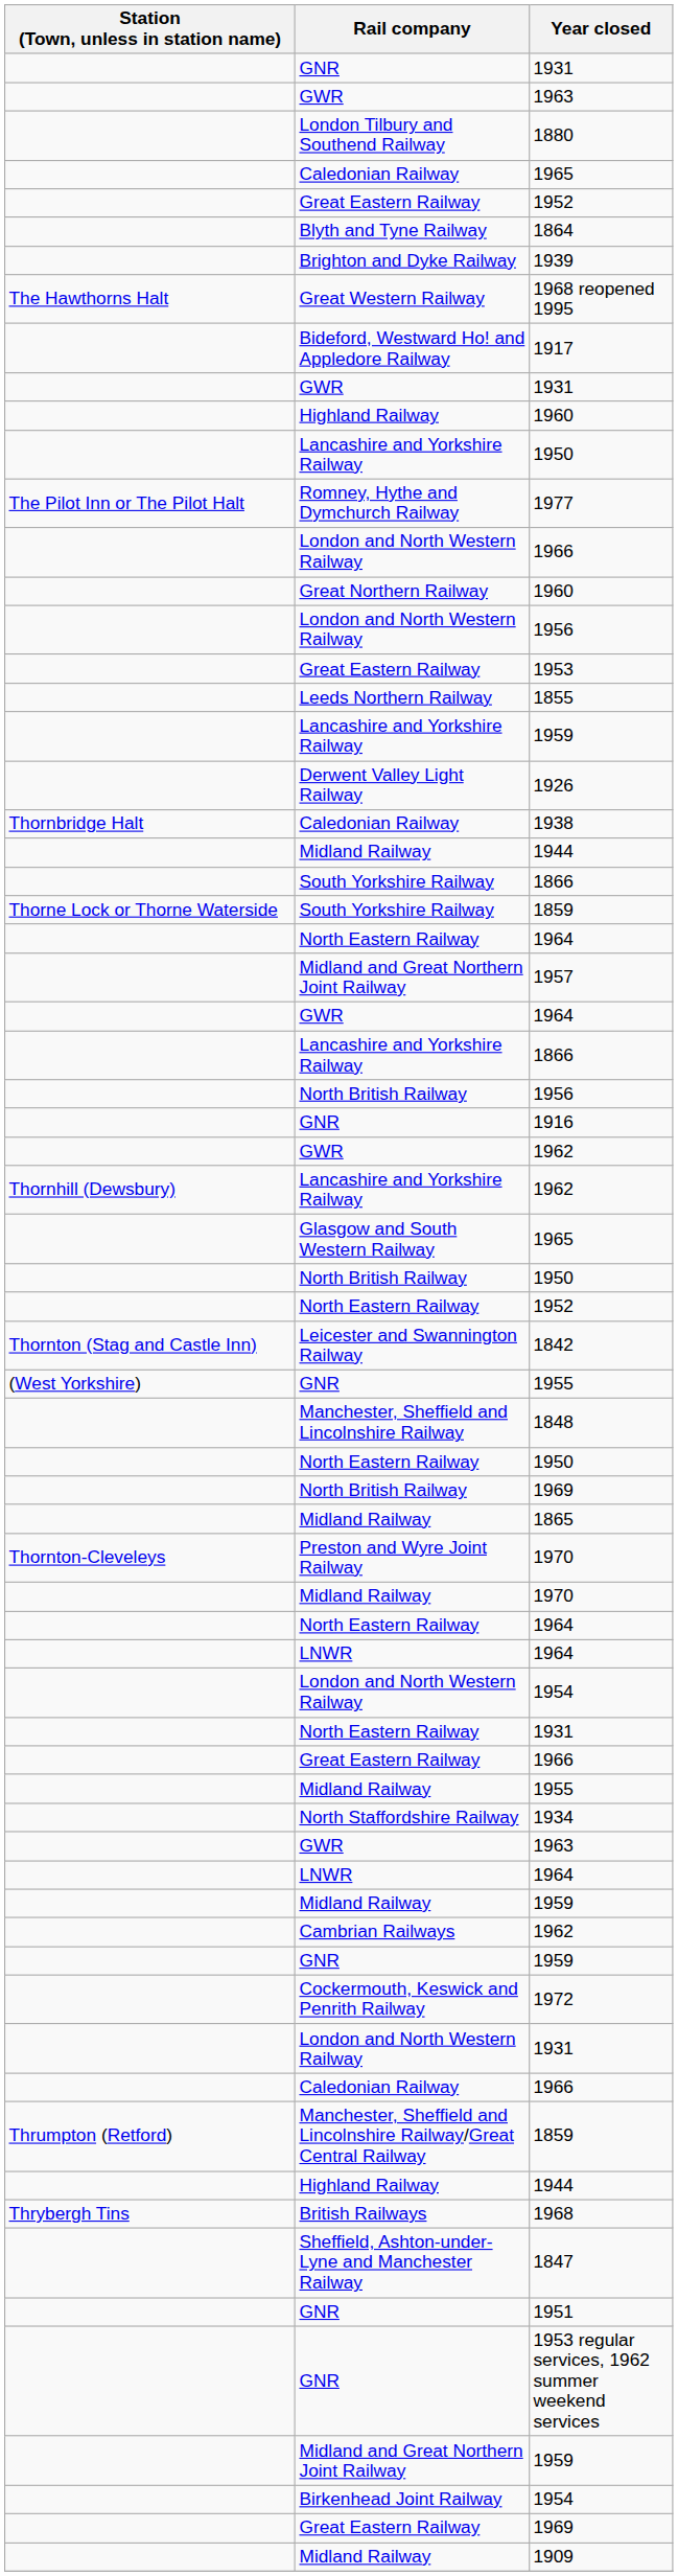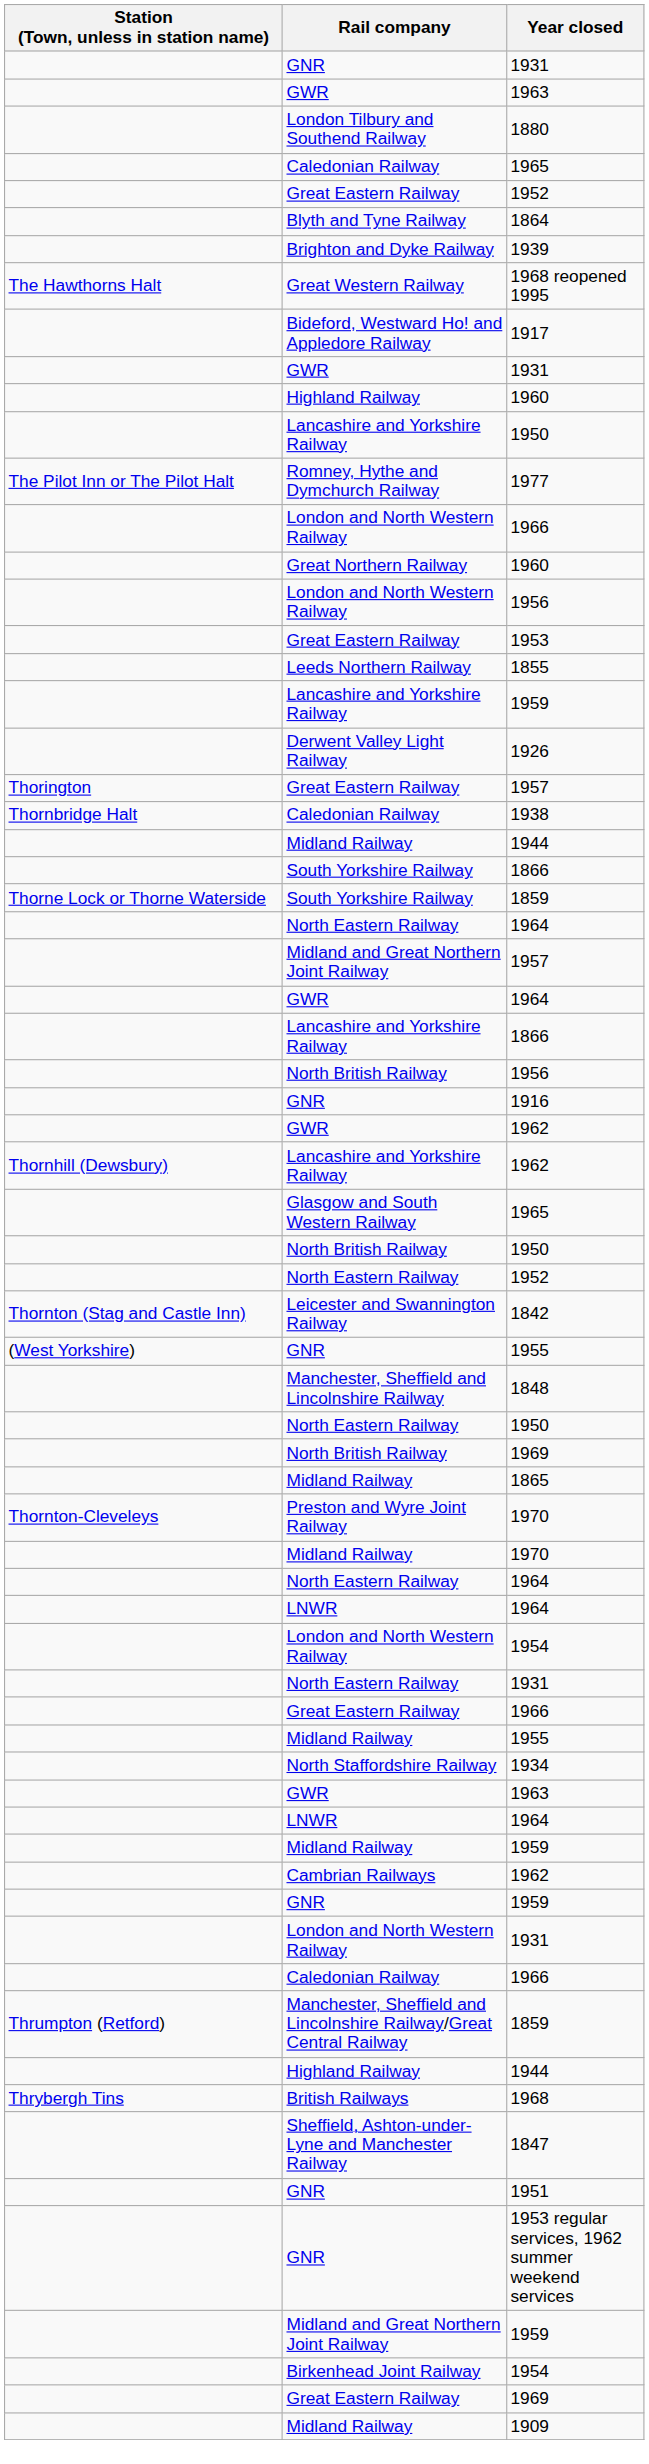+ row: Thorington | Great Eastern Railway | 1957
- row: Cockermouth, Keswick and Penrith Railway | 1972
